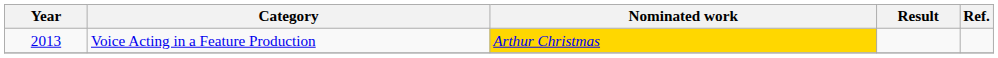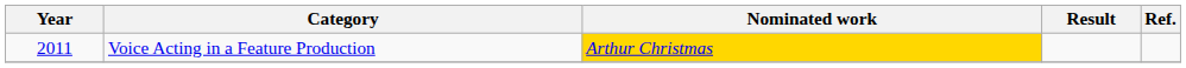Voice Acting in a Feature Production | Year: 2013 -> 2011
